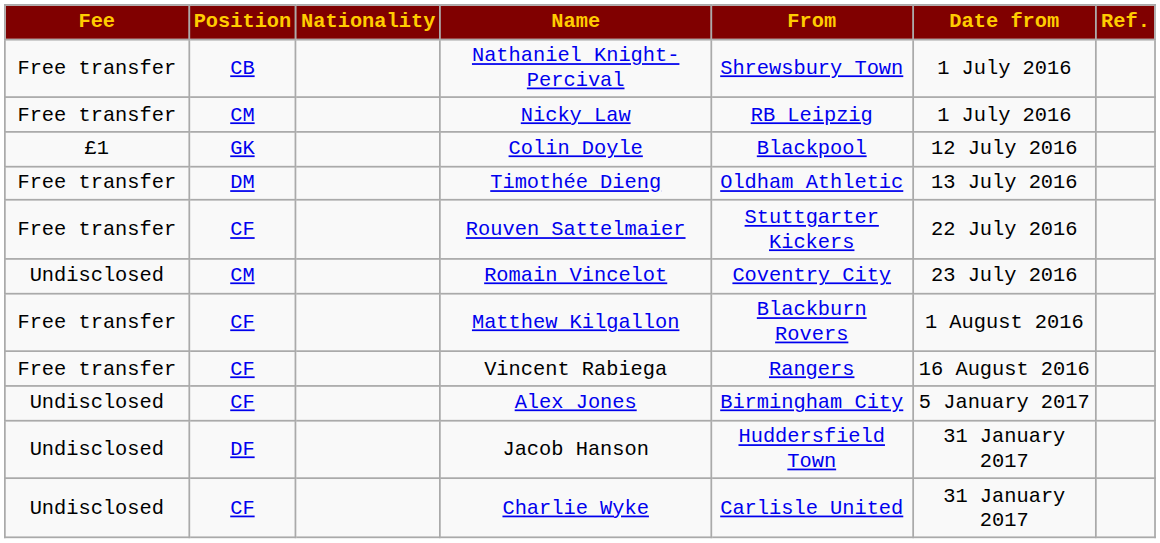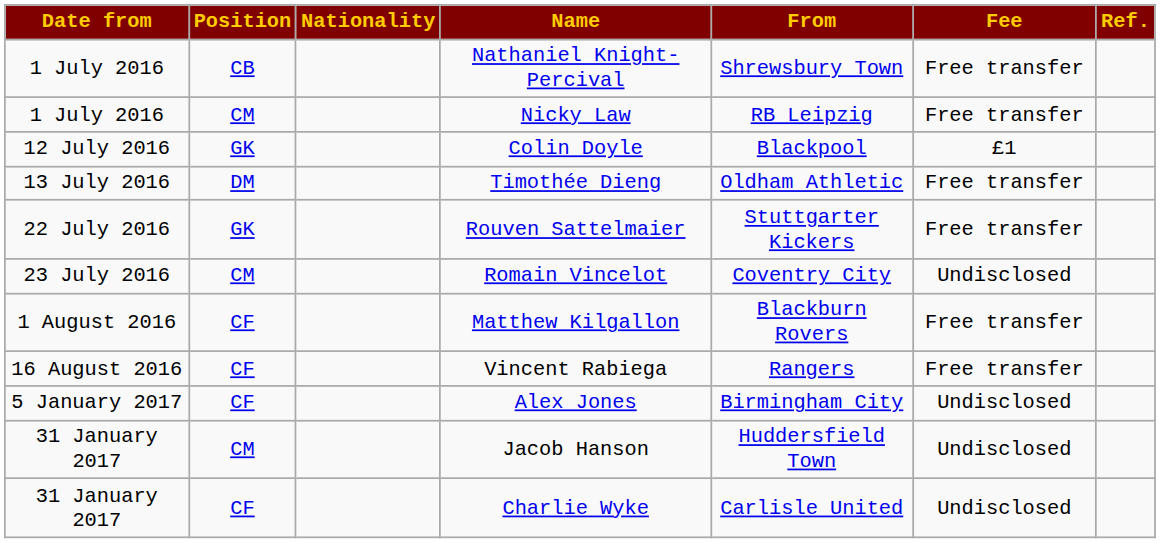columns swapped: Date from <-> Fee
Rouven Sattelmaier | Position: CF -> GK
Jacob Hanson | Position: DF -> CM
